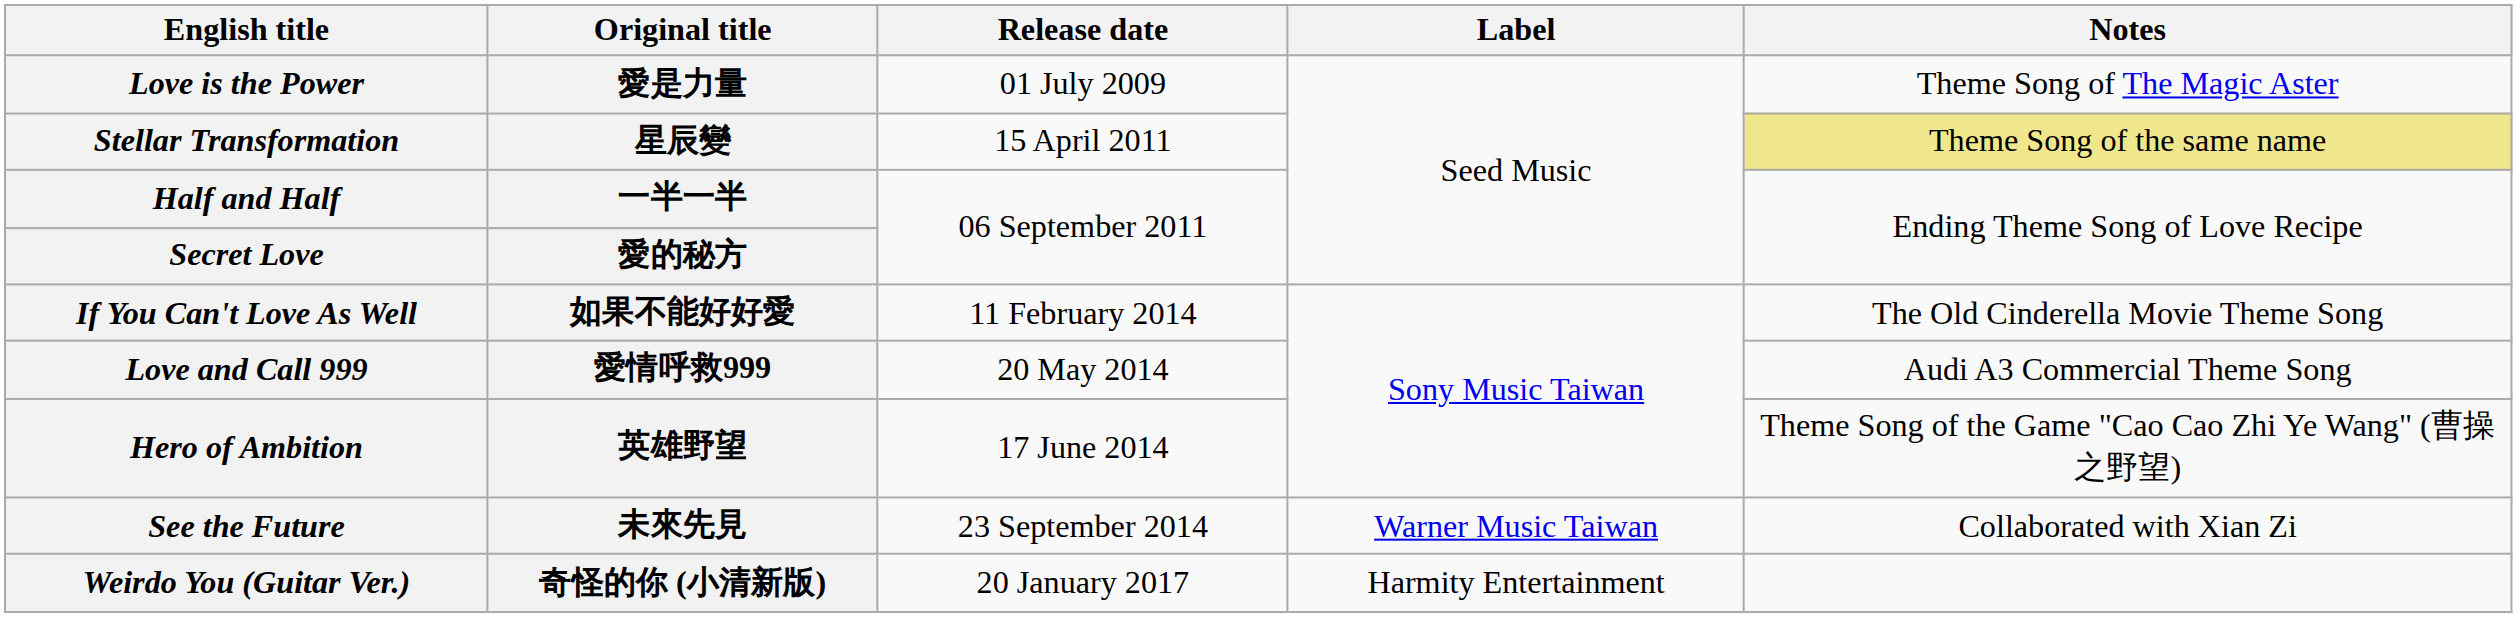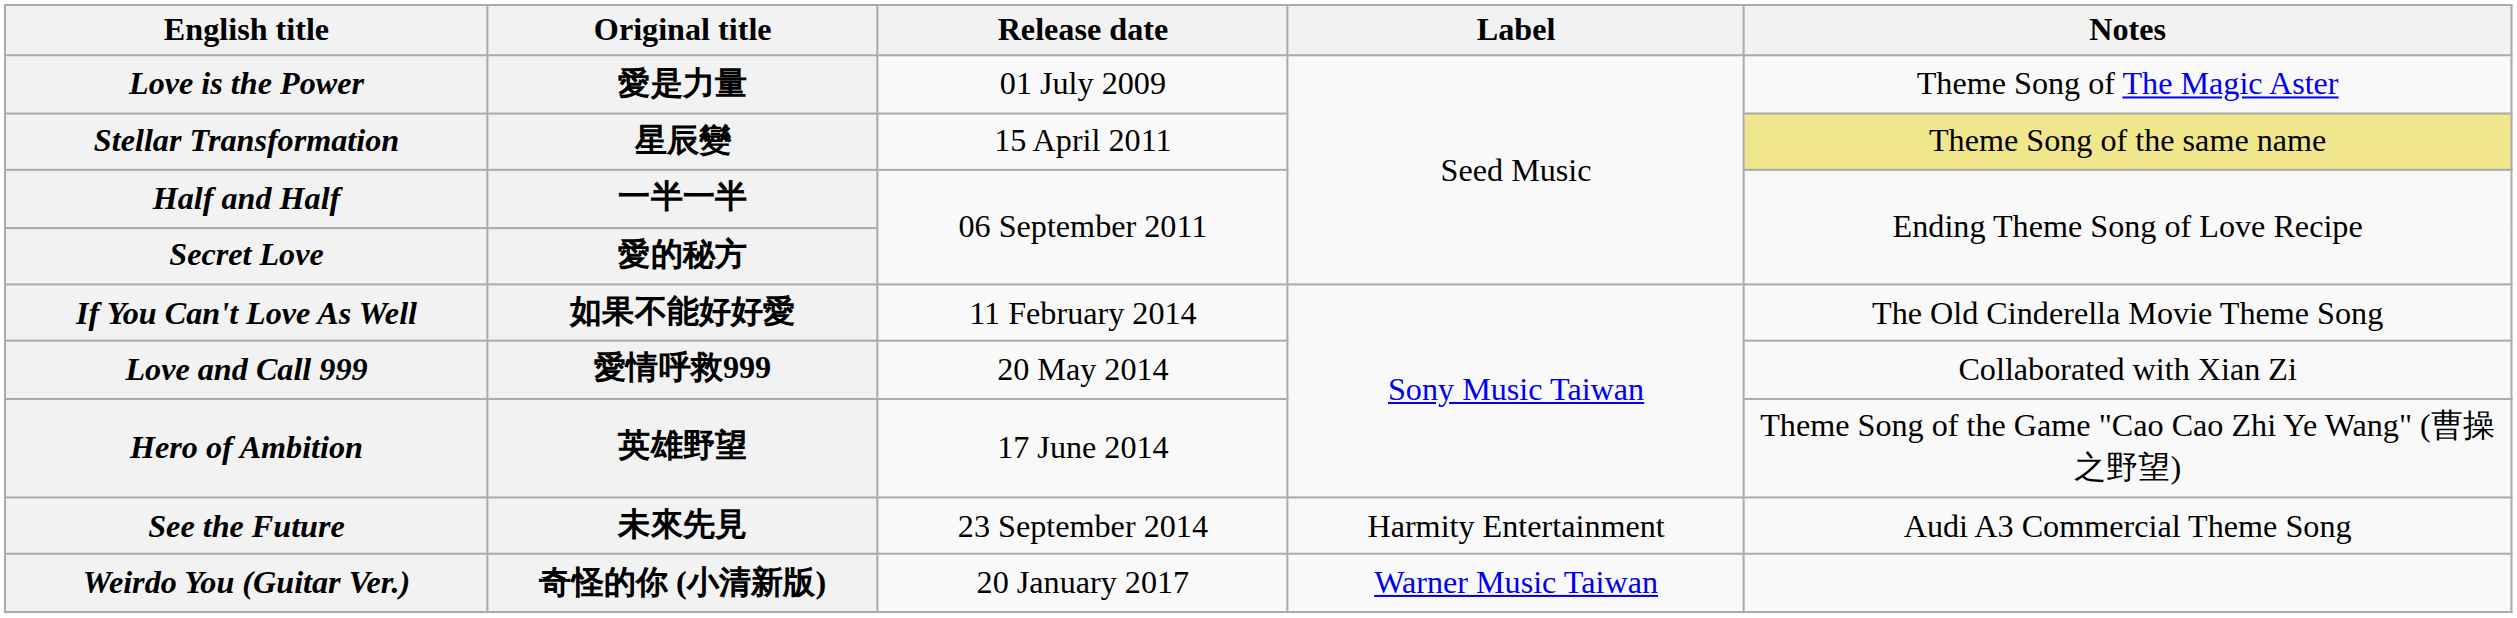Love and Call 999 | Notes: Audi A3 Commercial Theme Song -> Collaborated with Xian Zi
See the Future | Label: Warner Music Taiwan -> Harmity Entertainment
See the Future | Notes: Collaborated with Xian Zi -> Audi A3 Commercial Theme Song
Weirdo You (Guitar Ver.) | Label: Harmity Entertainment -> Warner Music Taiwan
